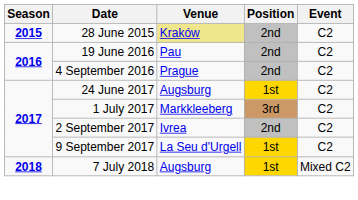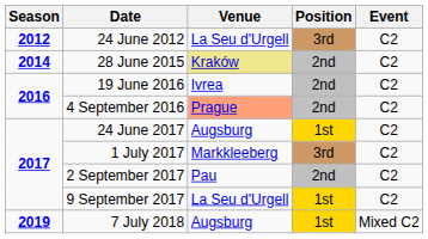+ row: 2012 | 24 June 2012 | La Seu d'Urgell | 3rd | C2
28 June 2015 | Season: 2015 -> 2014
19 June 2016 | Venue: Pau -> Ivrea
4 September 2016 | Venue: no background -> lightsalmon background
2 September 2017 | Venue: Ivrea -> Pau
7 July 2018 | Season: 2018 -> 2019
